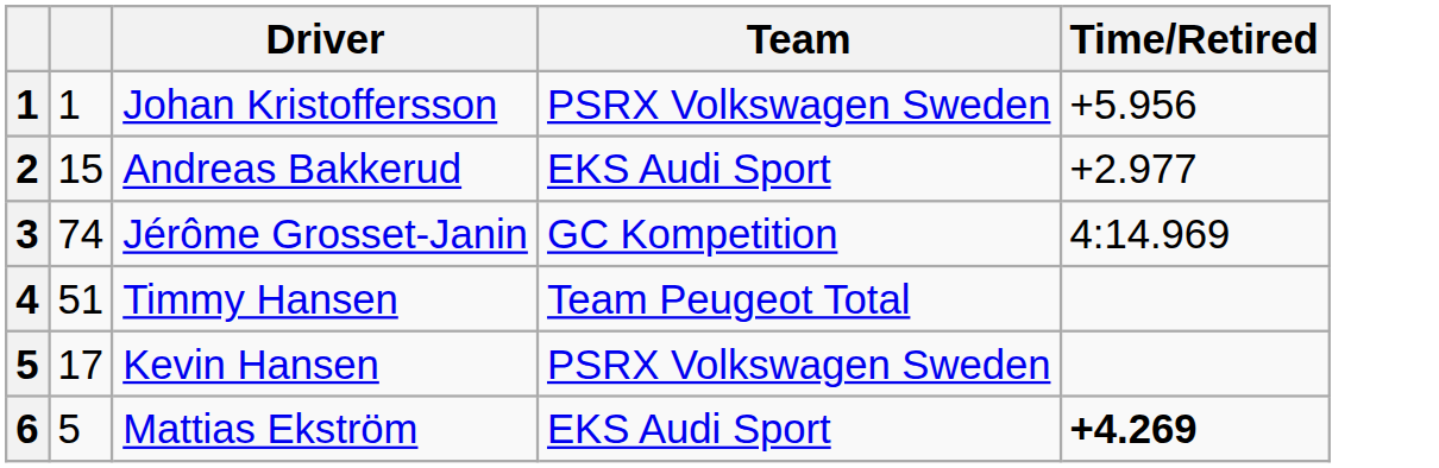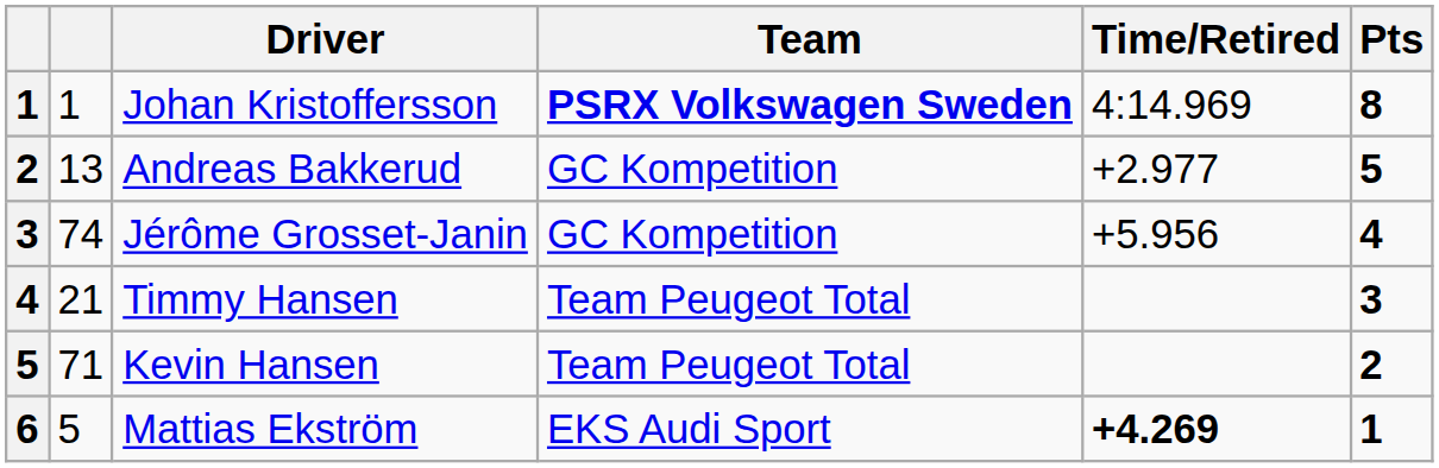+ column: Pts | 8 | 5 | 4 | 3 | 2 | 1
Johan Kristoffersson | Team: normal -> bold
Johan Kristoffersson | Time/Retired: +5.956 -> 4:14.969
Andreas Bakkerud | column 2: 15 -> 13
Andreas Bakkerud | Team: EKS Audi Sport -> GC Kompetition
Jérôme Grosset-Janin | Time/Retired: 4:14.969 -> +5.956
Timmy Hansen | column 2: 51 -> 21
Kevin Hansen | column 2: 17 -> 71
Kevin Hansen | Team: PSRX Volkswagen Sweden -> Team Peugeot Total
